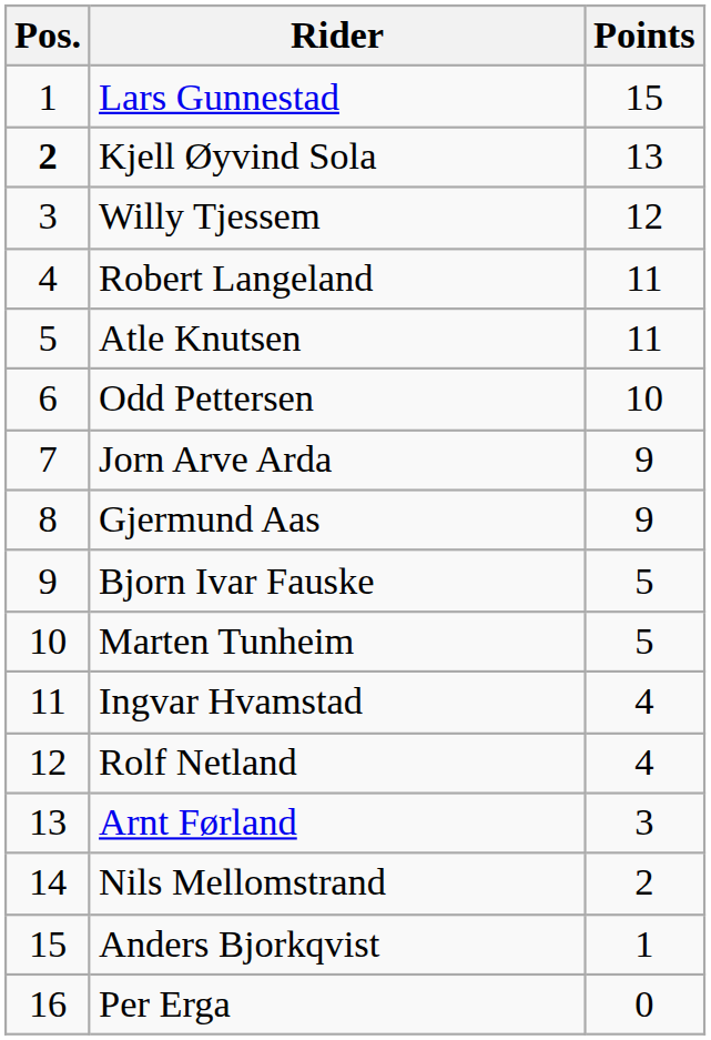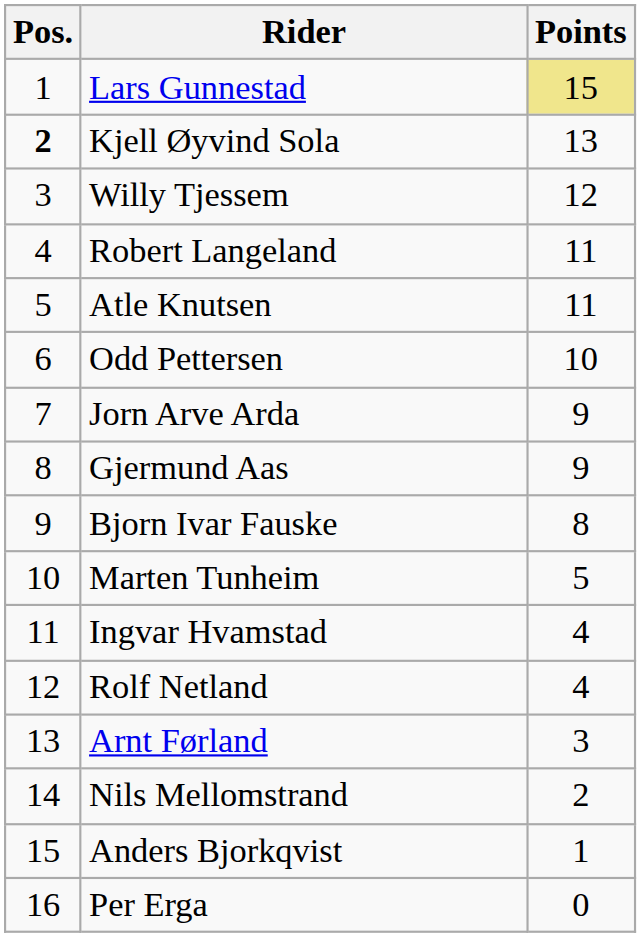Lars Gunnestad | Points: no background -> khaki background
Bjorn Ivar Fauske | Points: 5 -> 8
